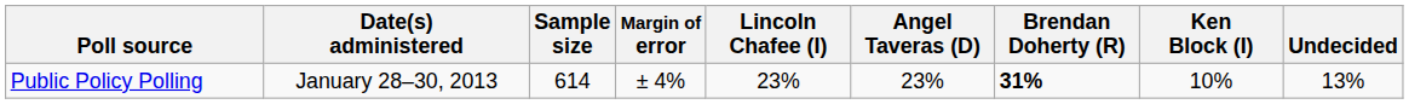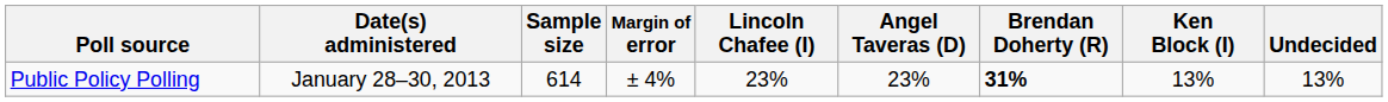Public Policy Polling | Ken Block (I): 10% -> 13%
